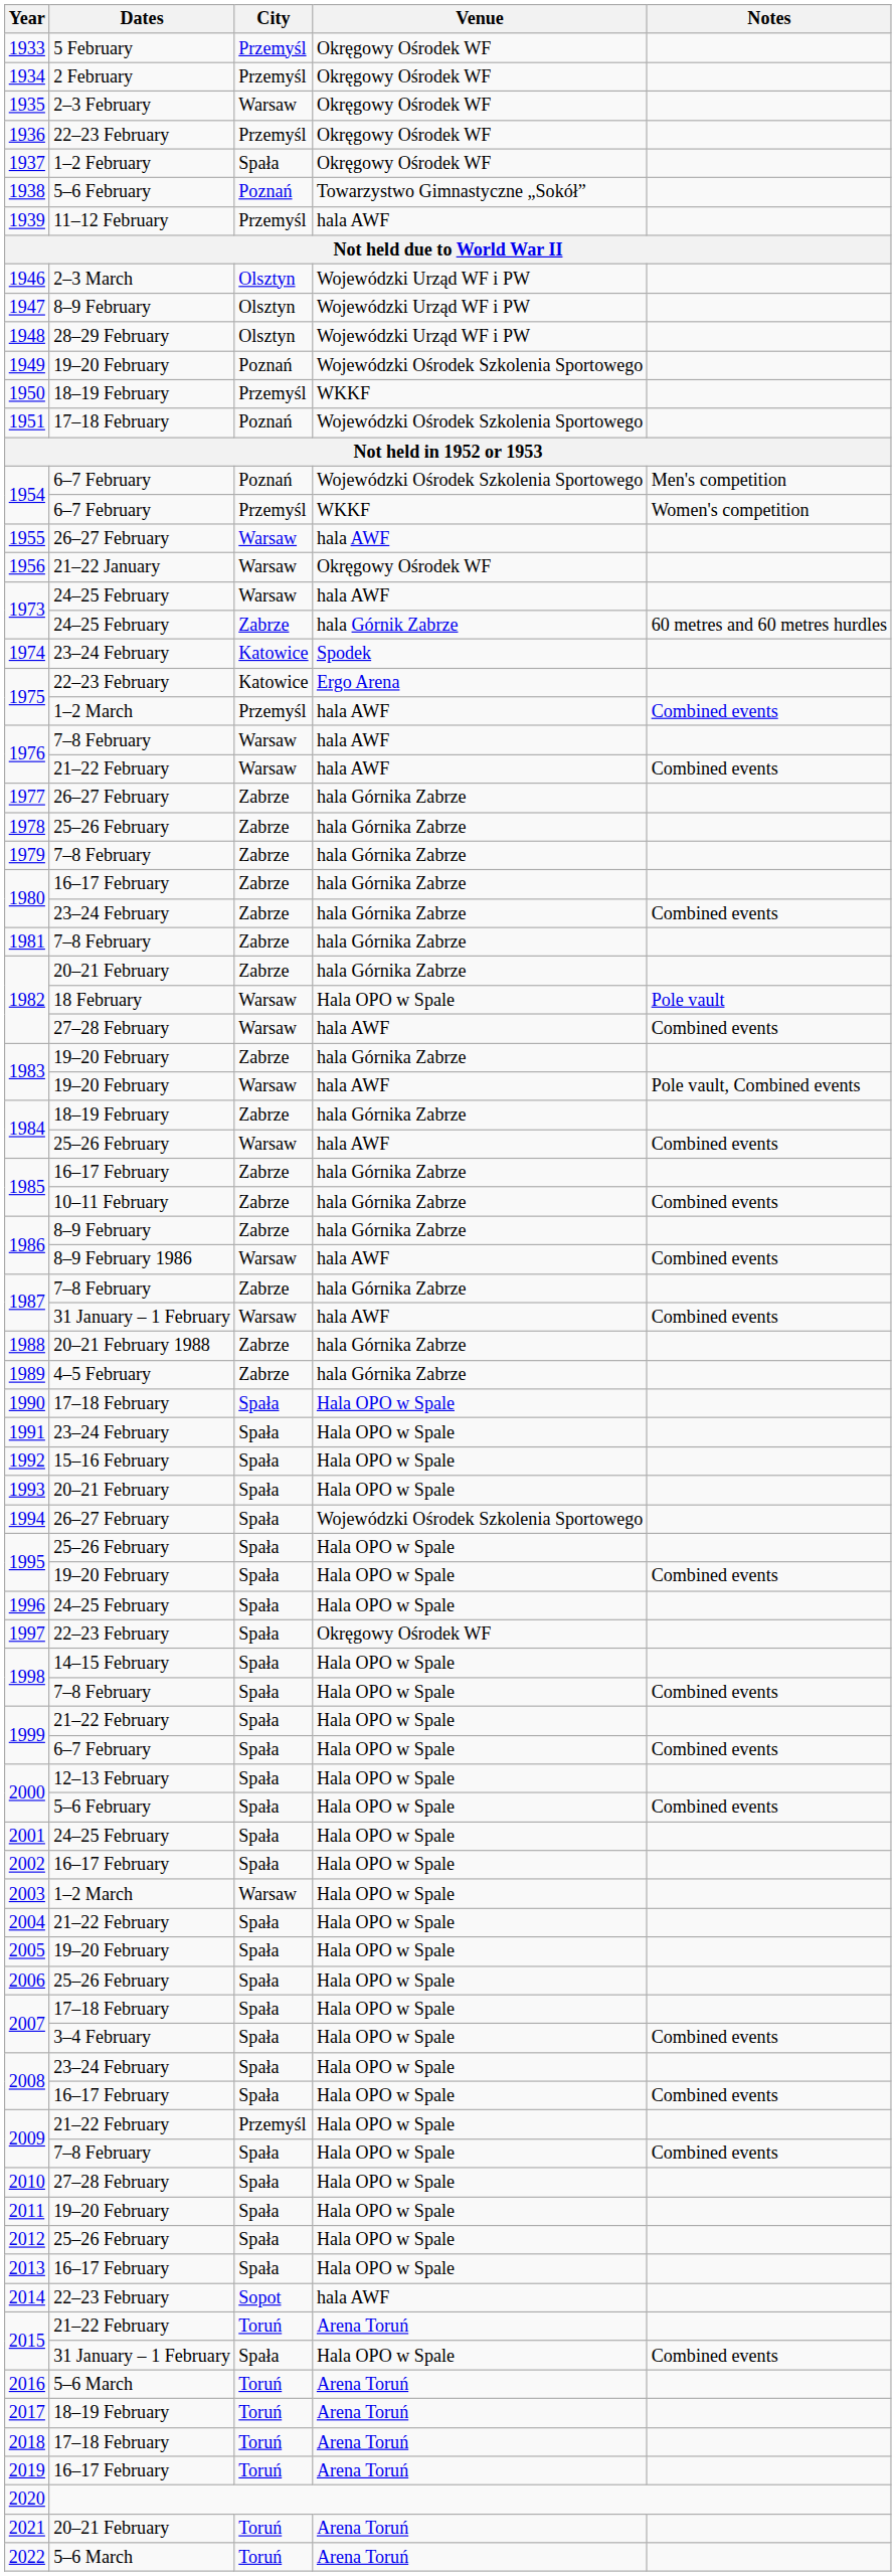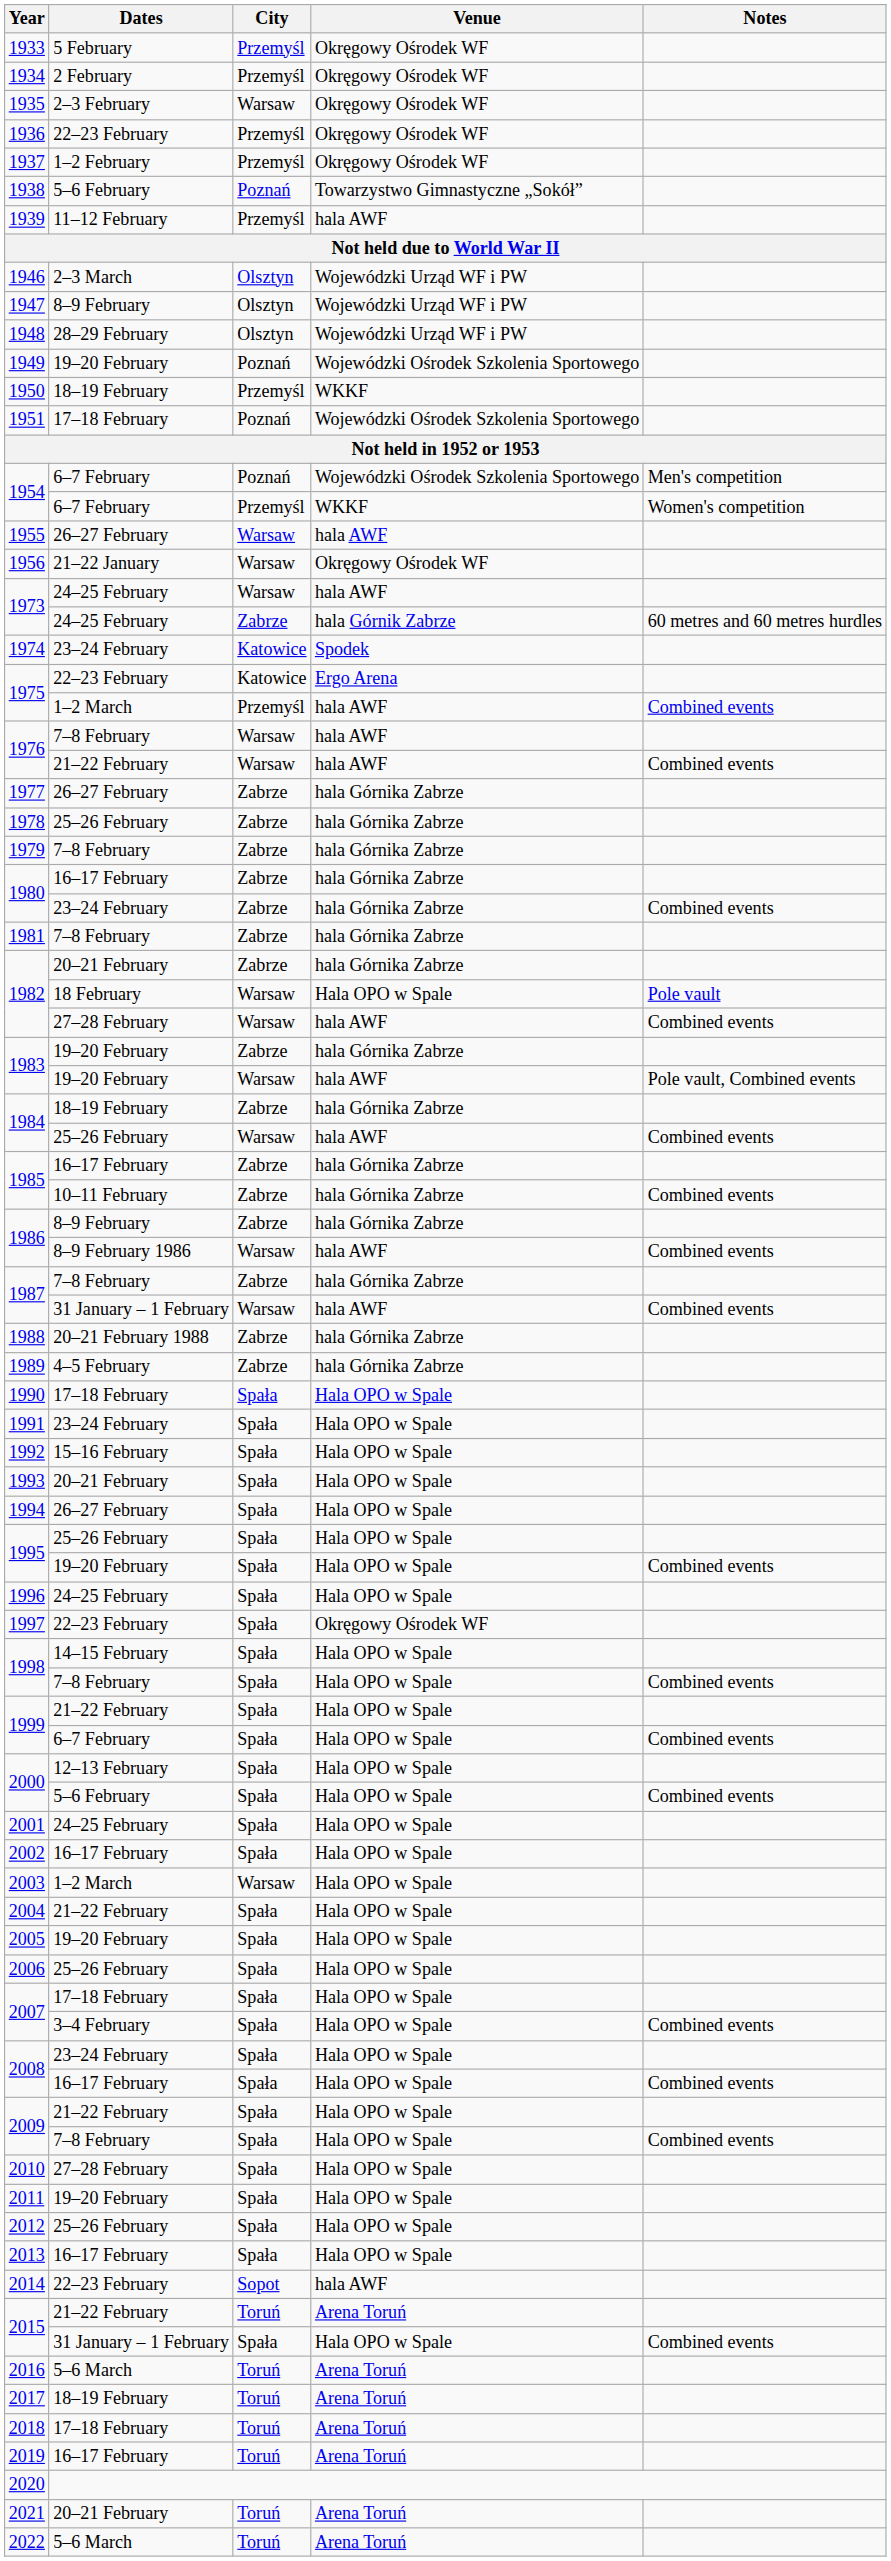1937 | City: Spała -> Przemyśl
1994 | Venue: Wojewódzki Ośrodek Szkolenia Sportowego -> Hala OPO w Spale
2009 / 21–22 February | City: Przemyśl -> Spała
